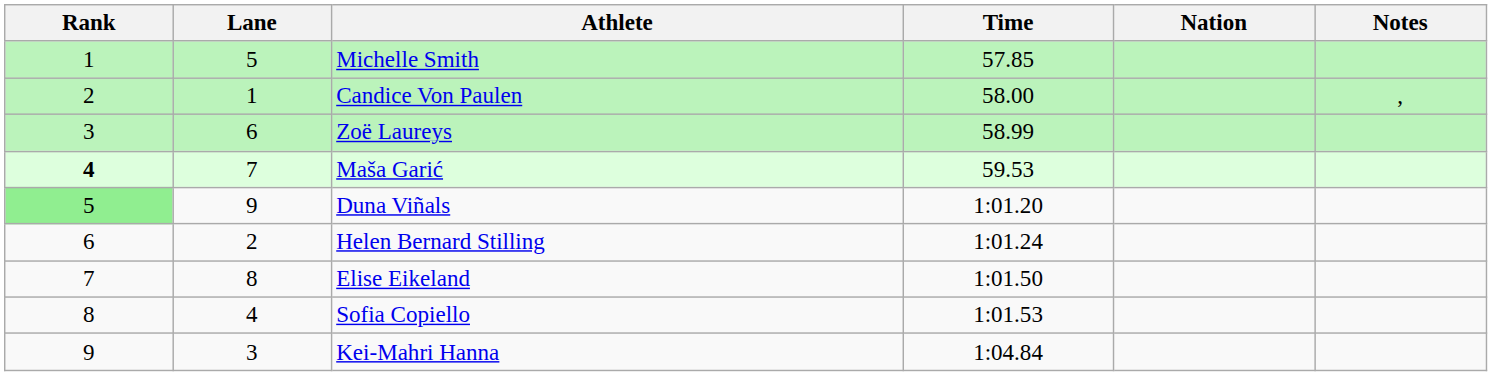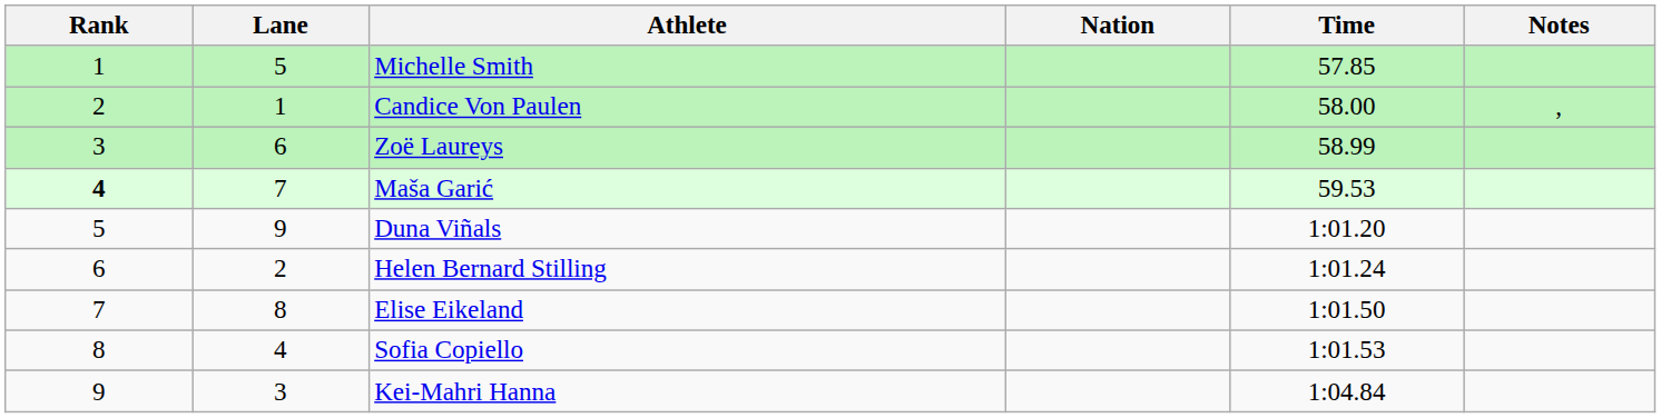columns swapped: Nation <-> Time
Duna Viñals | Rank: lightgreen background -> no background
